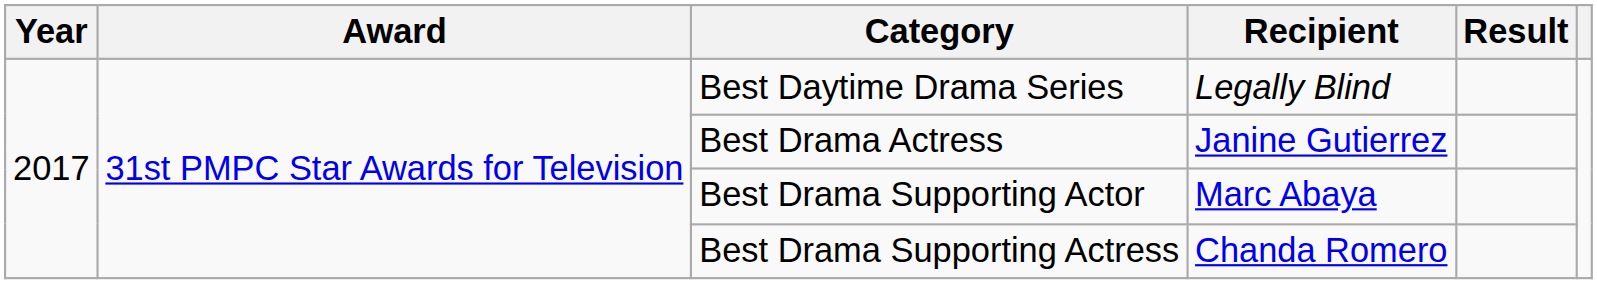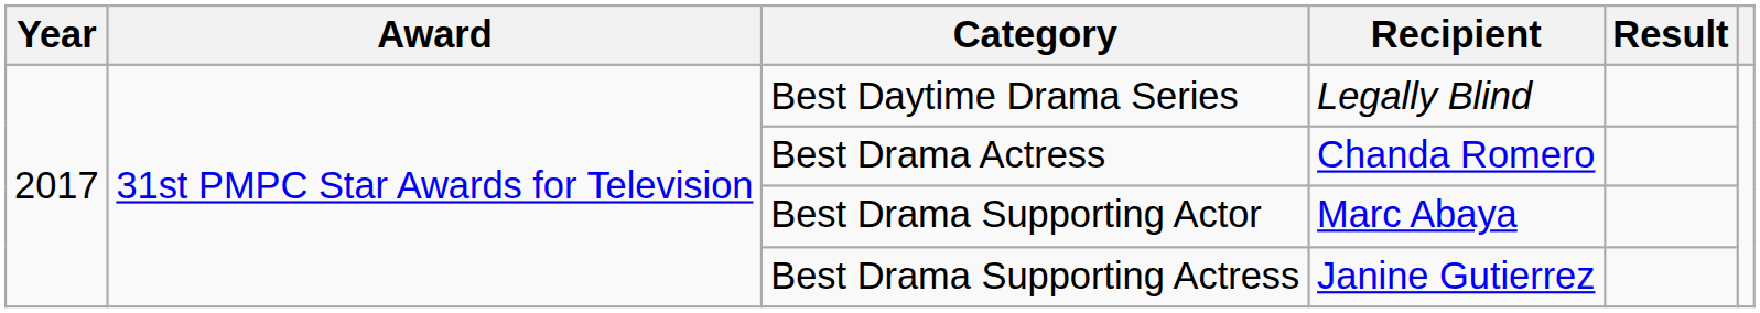Best Drama Actress | Recipient: Janine Gutierrez -> Chanda Romero
Best Drama Supporting Actress | Recipient: Chanda Romero -> Janine Gutierrez
